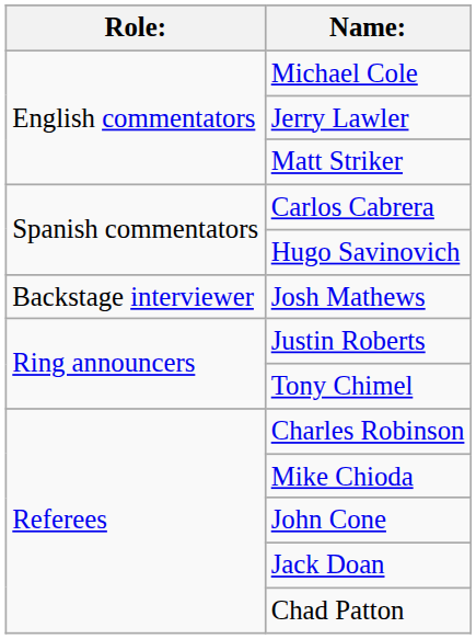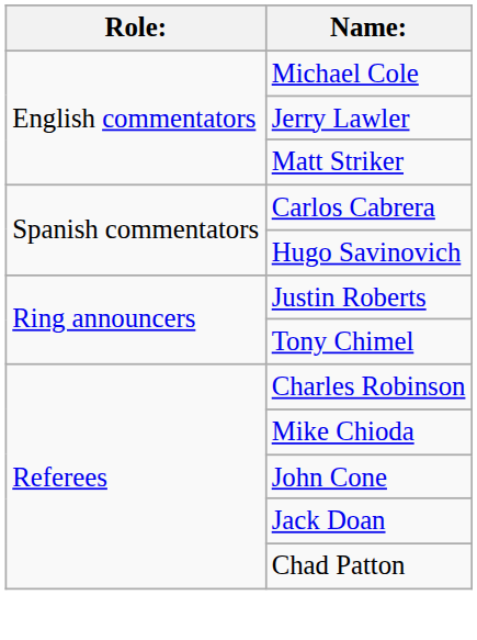- row: Backstage interviewer | Josh Mathews
